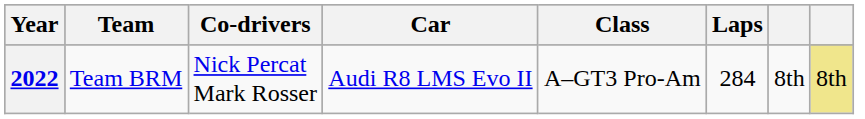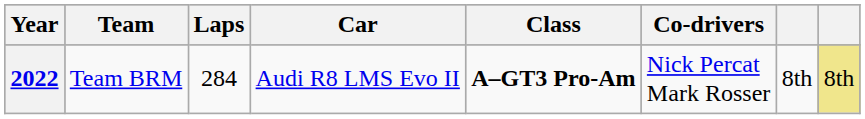columns swapped: Co-drivers <-> Laps
2022 | Class: normal -> bold
